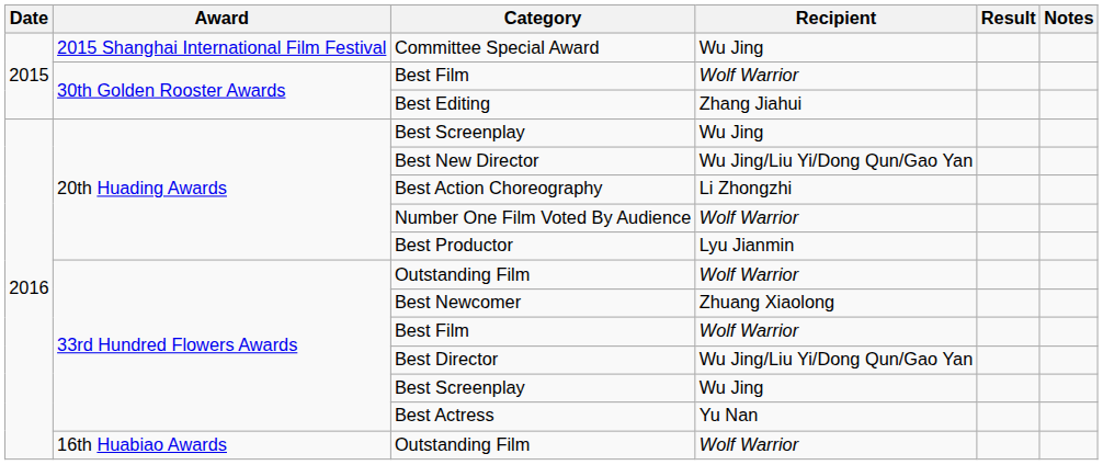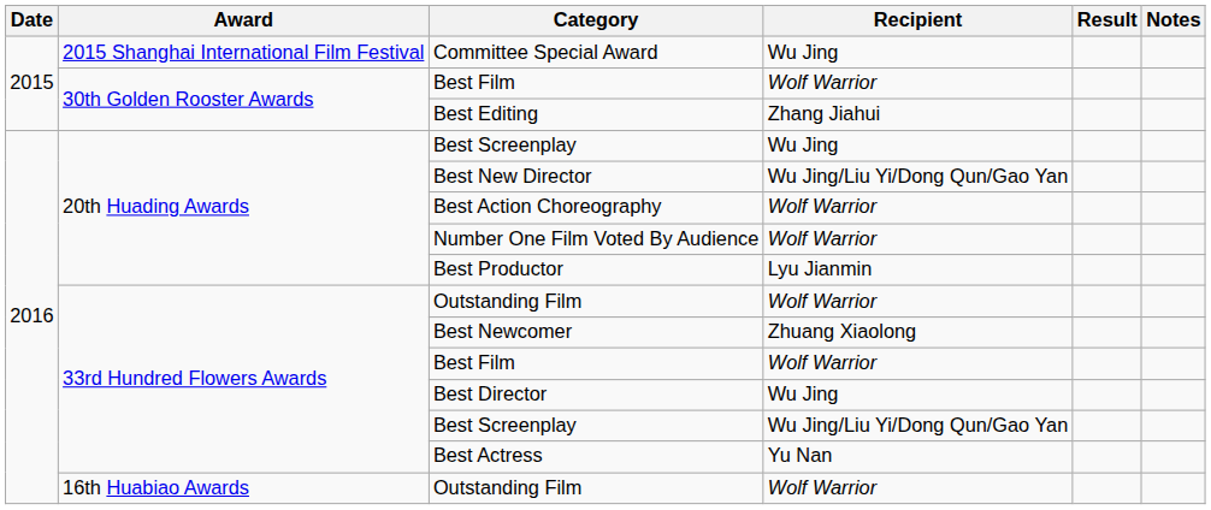Best Action Choreography | Recipient: Li Zhongzhi -> Wolf Warrior
Best Director | Recipient: Wu Jing/Liu Yi/Dong Qun/Gao Yan -> Wu Jing
33rd Hundred Flowers Awards / Best Screenplay | Recipient: Wu Jing -> Wu Jing/Liu Yi/Dong Qun/Gao Yan
